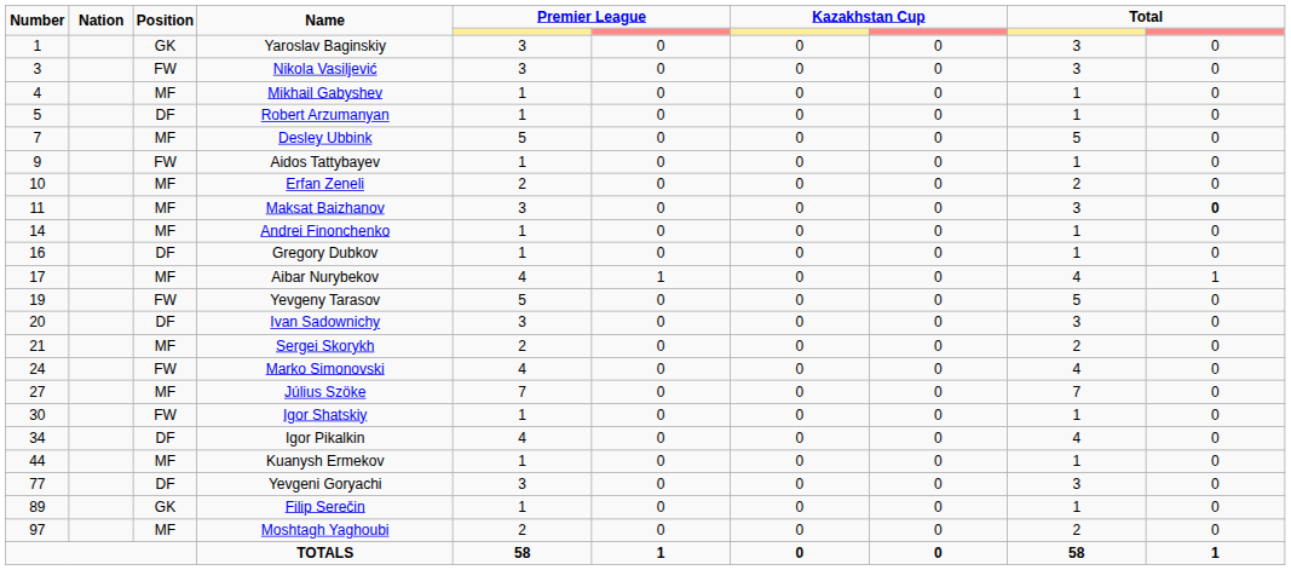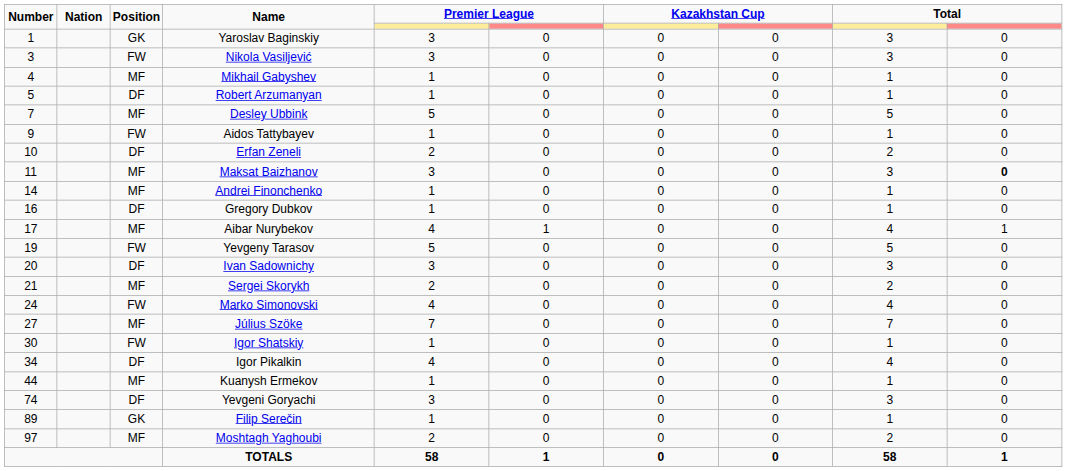Erfan Zeneli | Position: MF -> DF
Yevgeni Goryachi | Number: 77 -> 74
